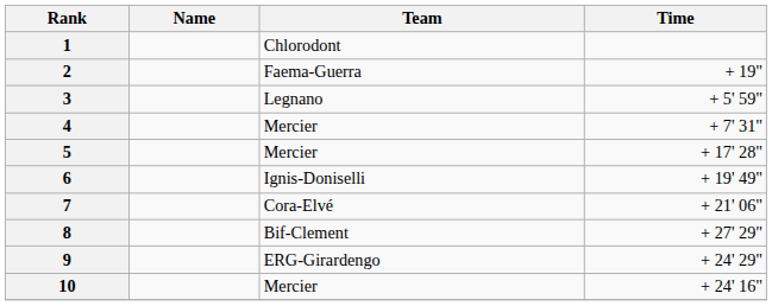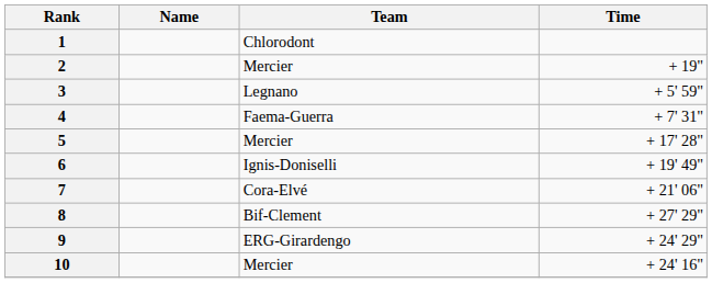2 | Team: Faema-Guerra -> Mercier
4 | Team: Mercier -> Faema-Guerra
